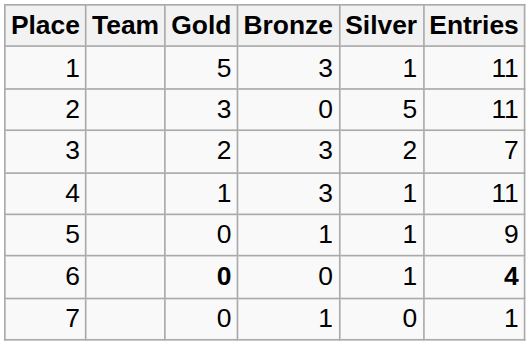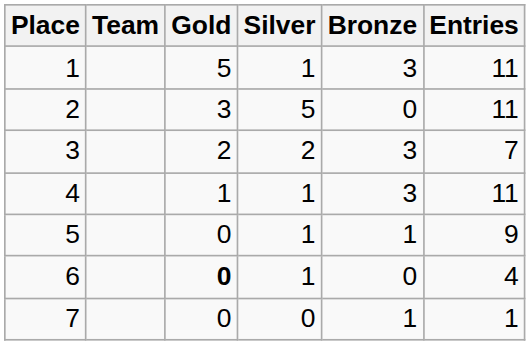columns swapped: Silver <-> Bronze
6 | Entries: bold -> normal
